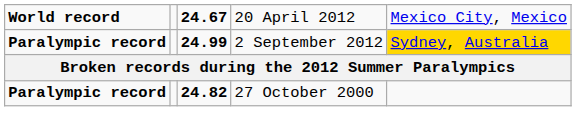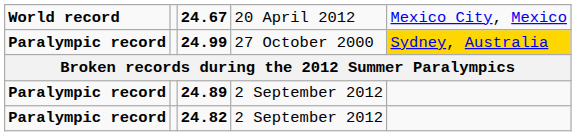24.99 | column 4: 2 September 2012 -> 27 October 2000
+ row: Paralympic record | 24.89 | 2 September 2012
24.82 | column 4: 27 October 2000 -> 2 September 2012
